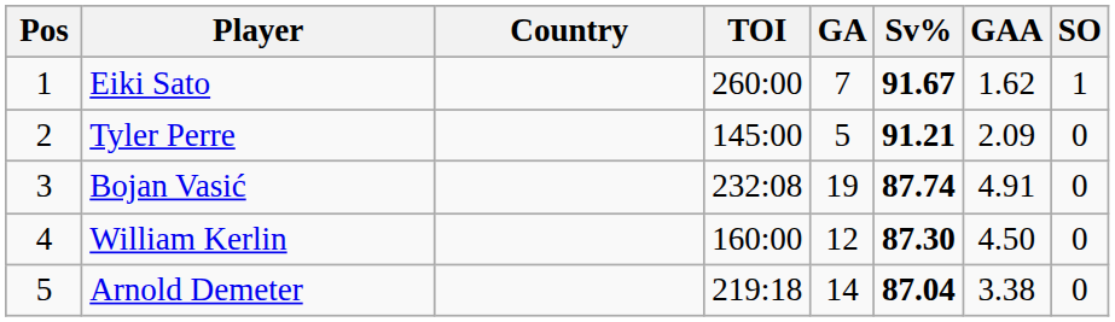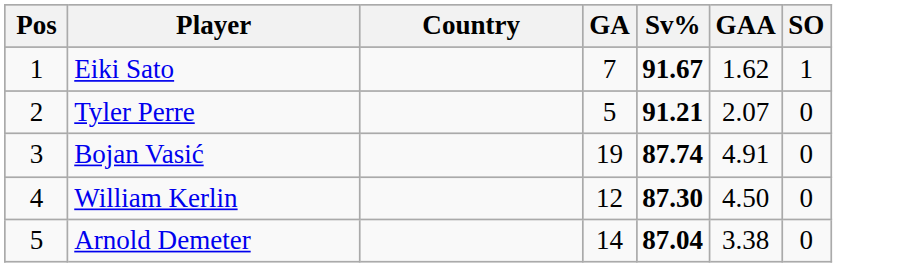- column: TOI | 260:00 | 145:00 | 232:08 | 160:00 | 219:18
Tyler Perre | GAA: 2.09 -> 2.07
